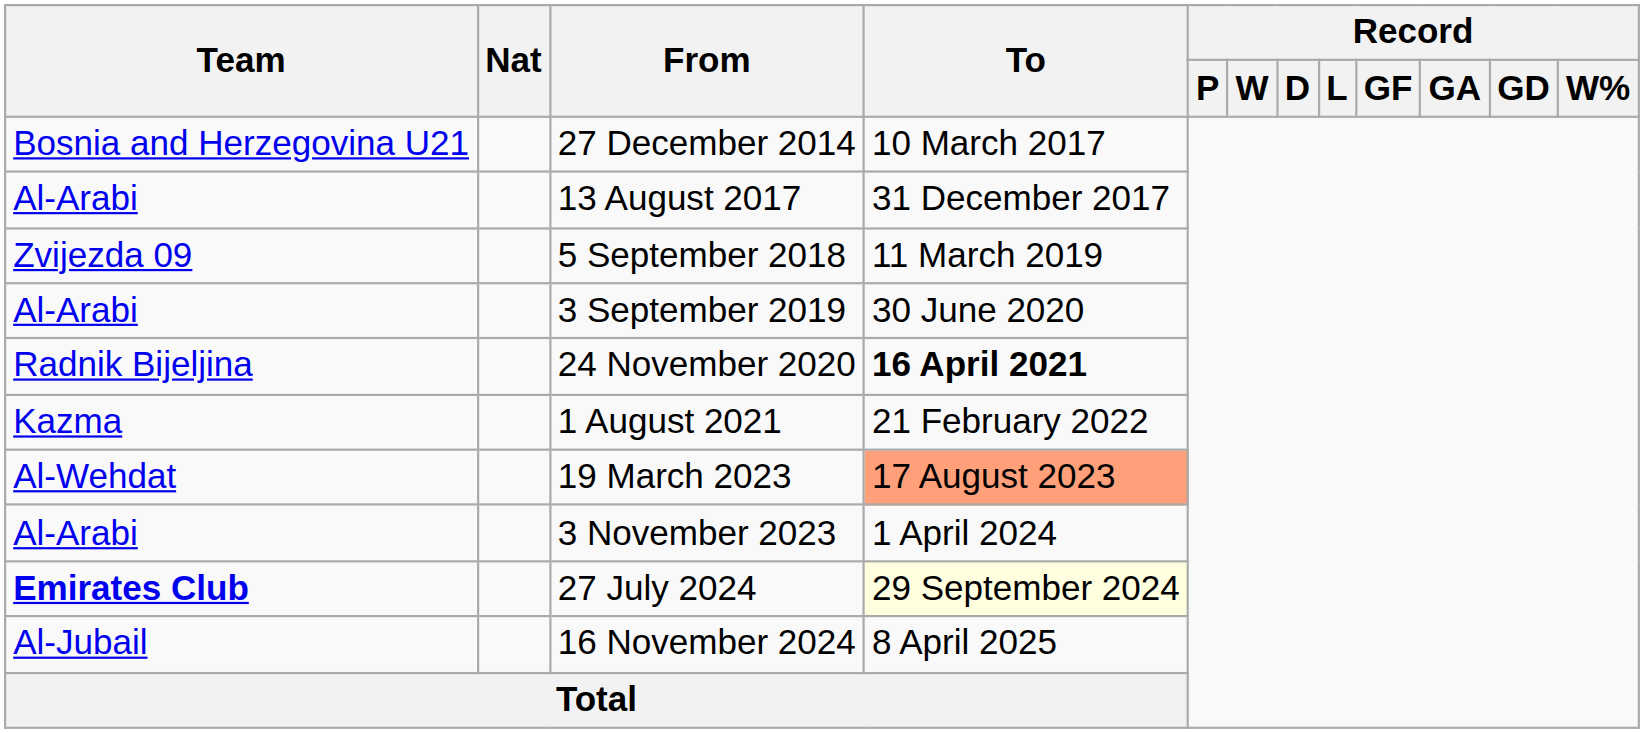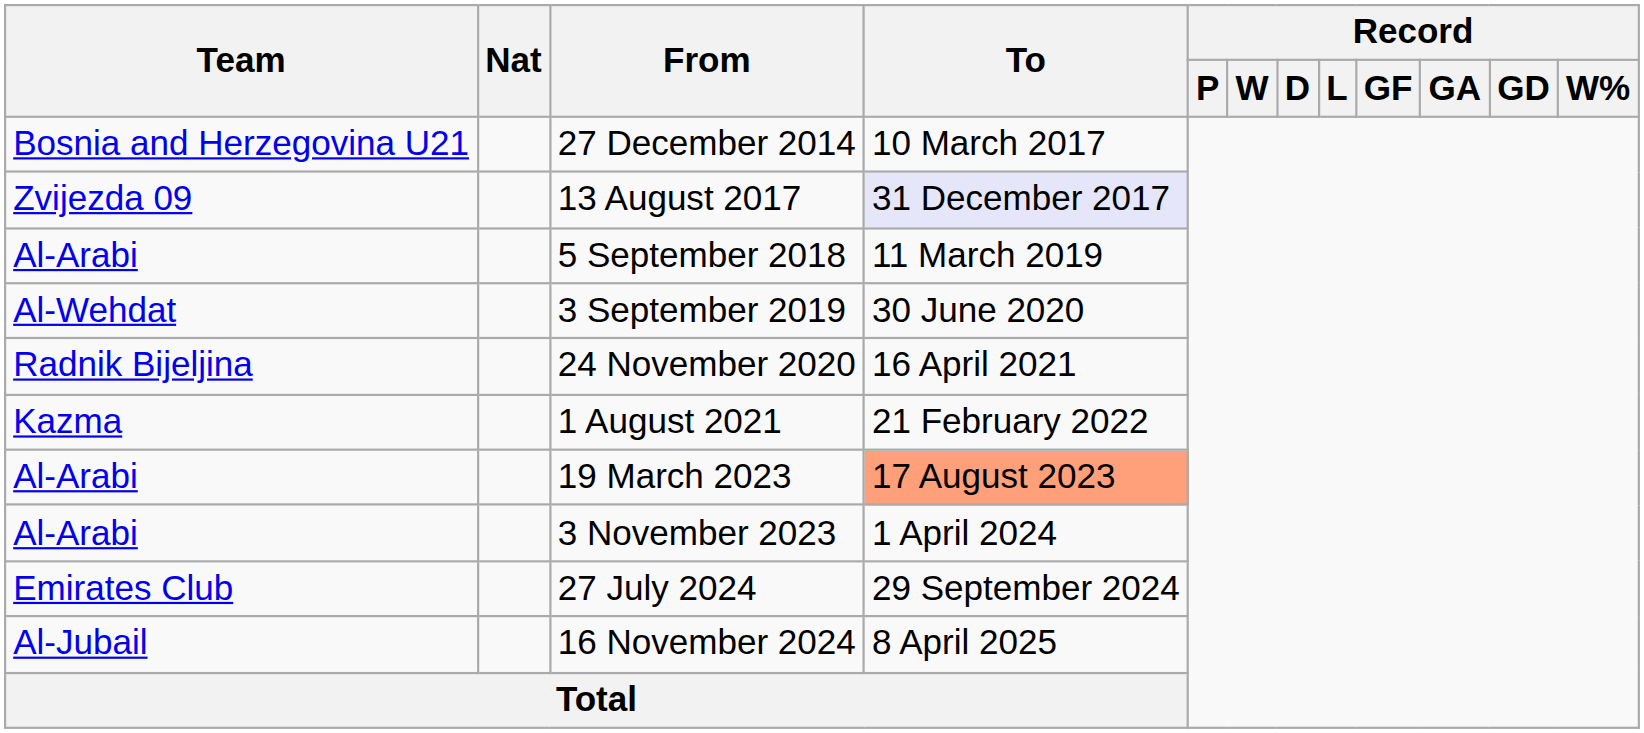13 August 2017 | Team: Al-Arabi -> Zvijezda 09
13 August 2017 | To: no background -> lavender background
5 September 2018 | Team: Zvijezda 09 -> Al-Arabi
3 September 2019 | Team: Al-Arabi -> Al-Wehdat
24 November 2020 | To: bold -> normal
19 March 2023 | Team: Al-Wehdat -> Al-Arabi
27 July 2024 | Team: bold -> normal
27 July 2024 | To: lightyellow background -> no background
